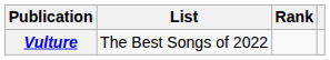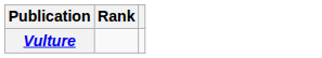- column: List | The Best Songs of 2022
